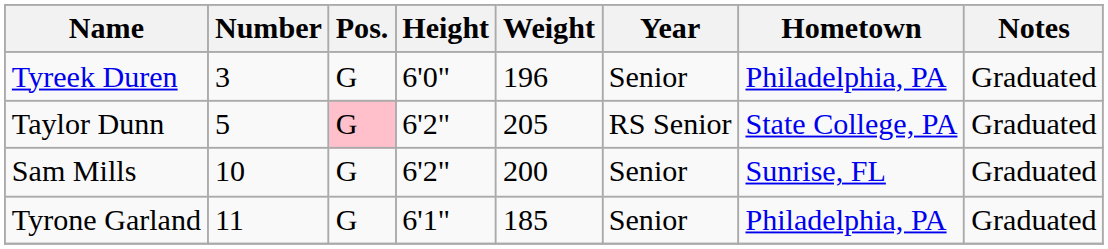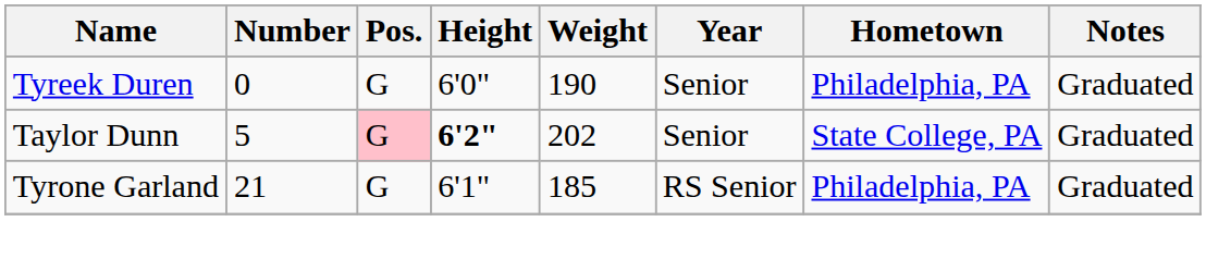Tyreek Duren | Number: 3 -> 0
Tyreek Duren | Weight: 196 -> 190
Taylor Dunn | Height: normal -> bold
Taylor Dunn | Weight: 205 -> 202
Taylor Dunn | Year: RS Senior -> Senior
- row: Sam Mills | 10 | G | 6'2" | 200 | Senior | Sunrise, FL | Graduated
Tyrone Garland | Number: 11 -> 21
Tyrone Garland | Year: Senior -> RS Senior
